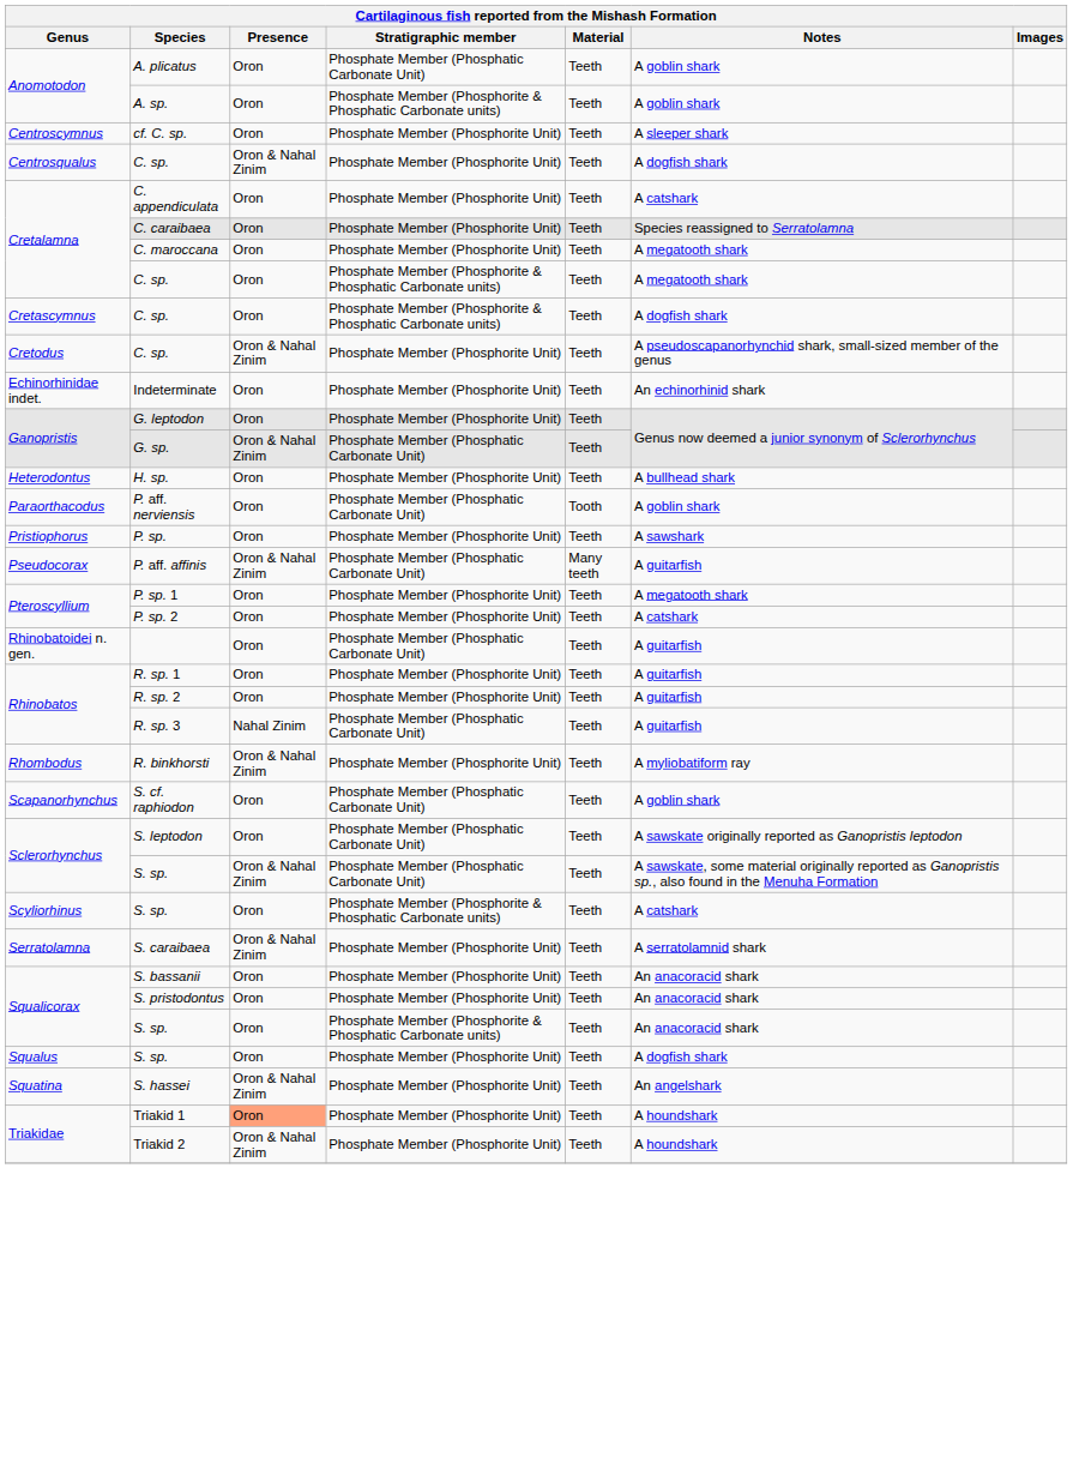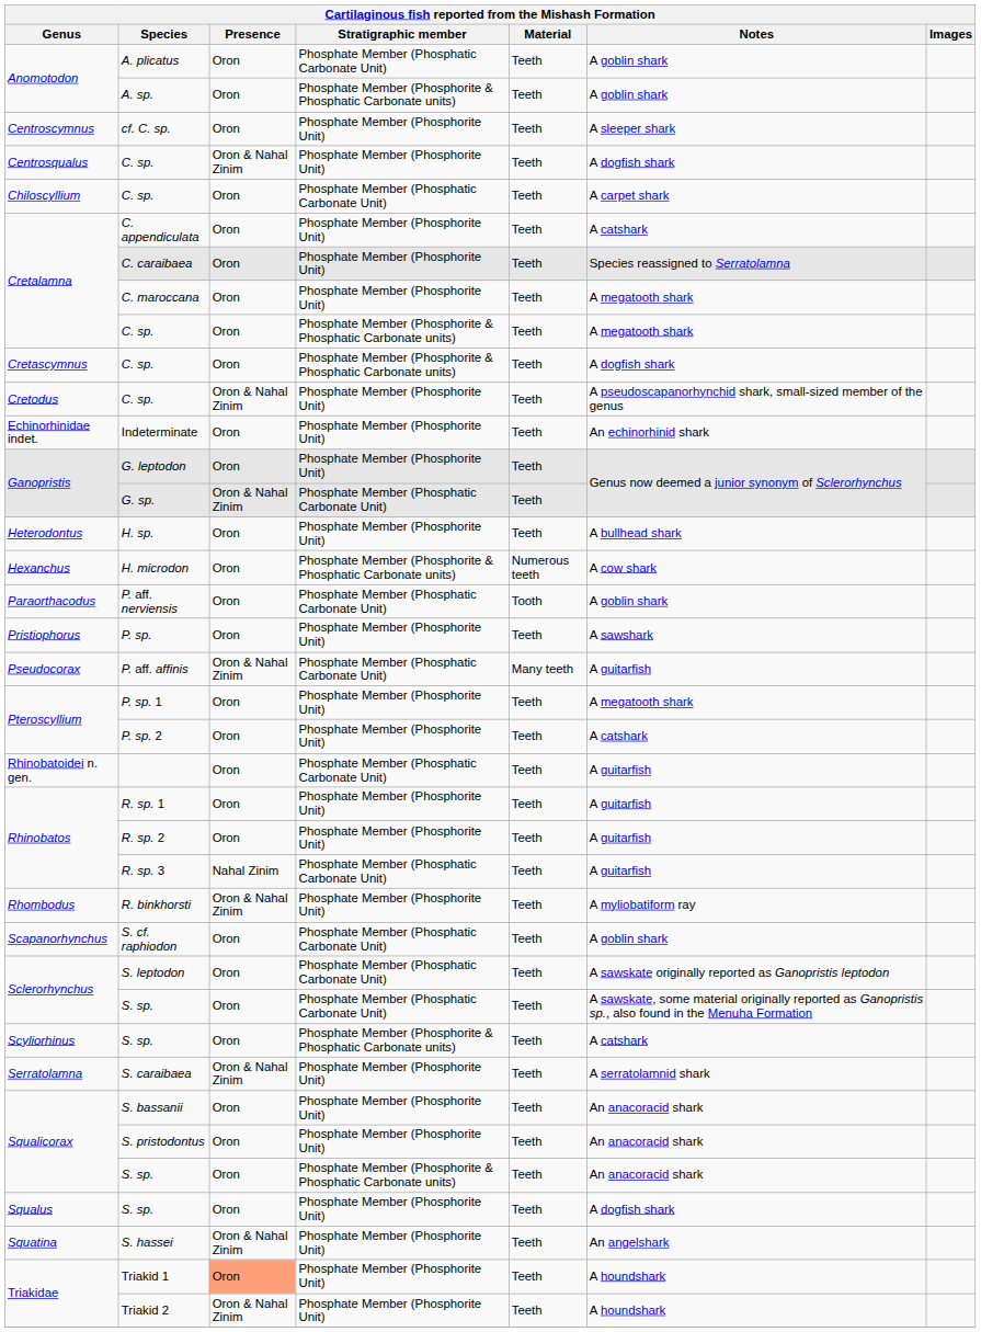+ row: Chiloscyllium | C. sp. | Oron | Phosphate Member (Phosphatic Carbonate Unit) | Teeth | A carpet shark
+ row: Hexanchus | H. microdon | Oron | Phosphate Member (Phosphorite & Phosphatic Carbonate units) | Numerous teeth | A cow shark
Sclerorhynchus / S. sp. | Presence: Oron & Nahal Zinim -> Oron
